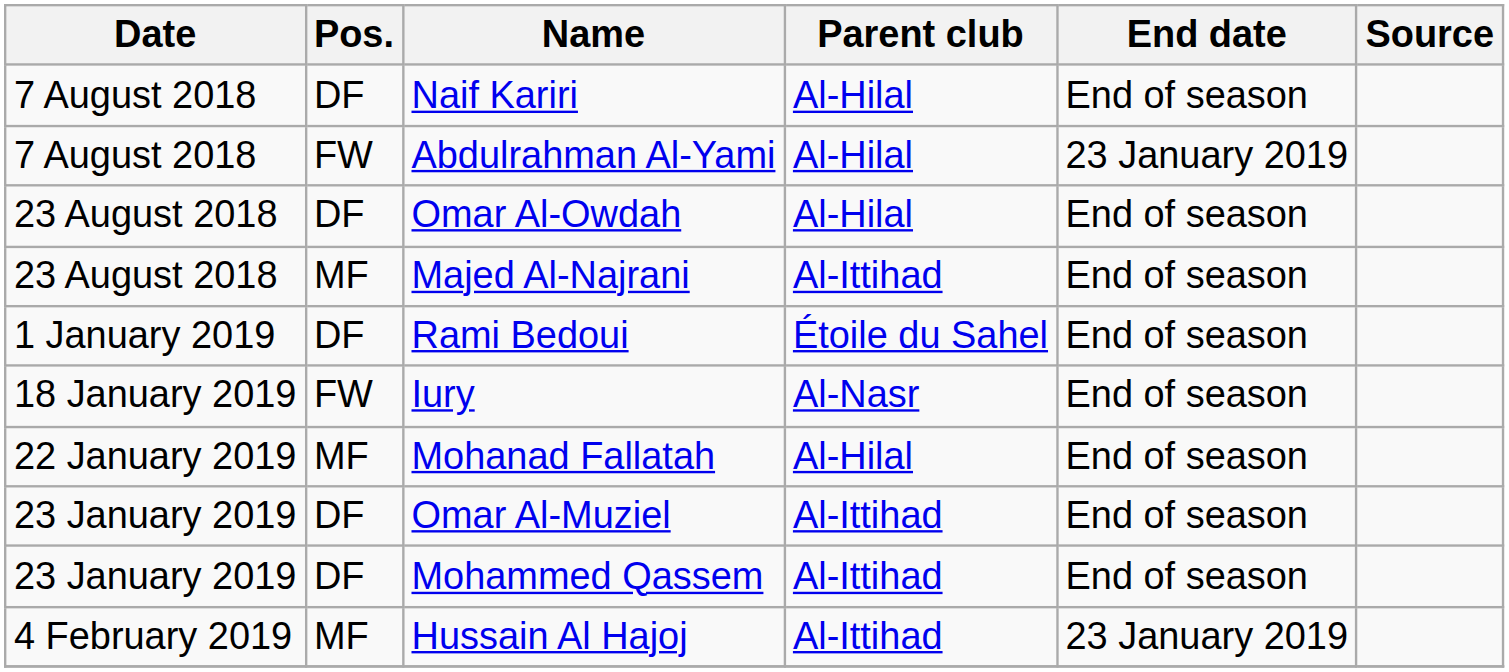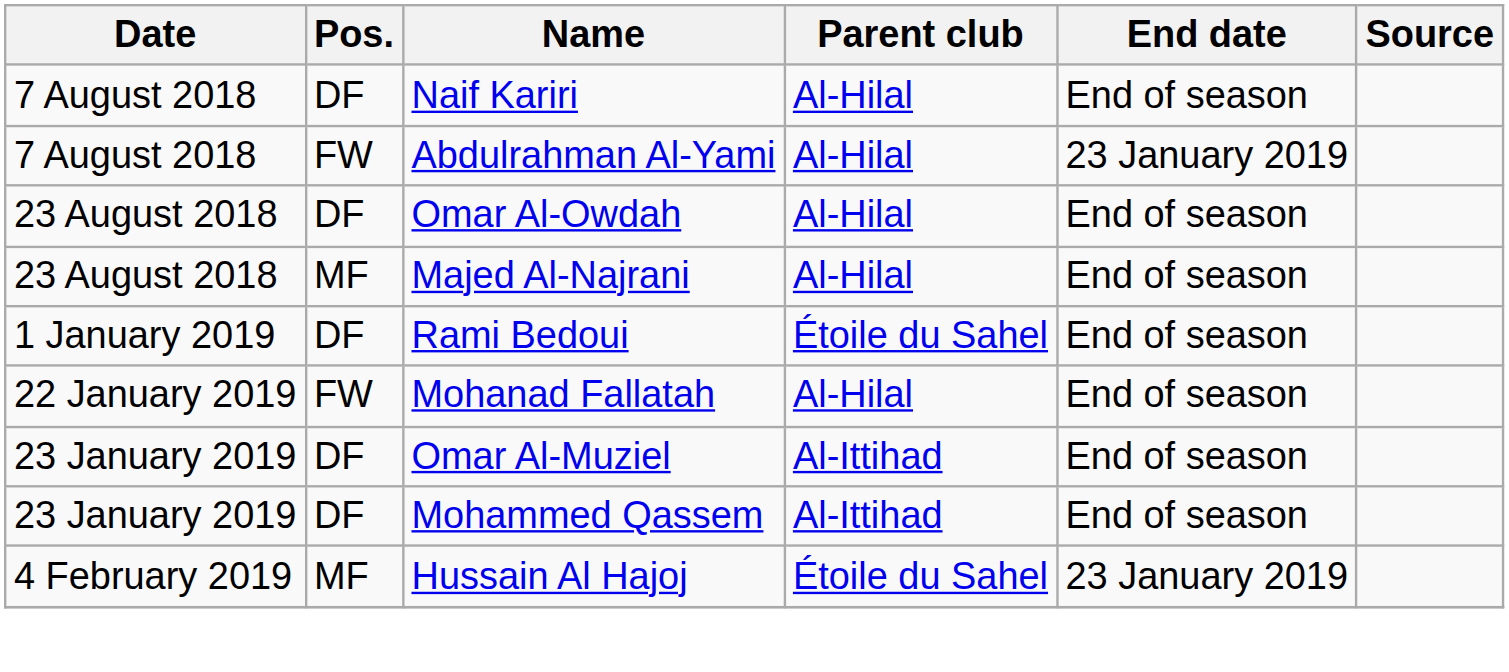Majed Al-Najrani | Parent club: Al-Ittihad -> Al-Hilal
- row: 18 January 2019 | FW | Iury | Al-Nasr | End of season
Mohanad Fallatah | Pos.: MF -> FW
Hussain Al Hajoj | Parent club: Al-Ittihad -> Étoile du Sahel
